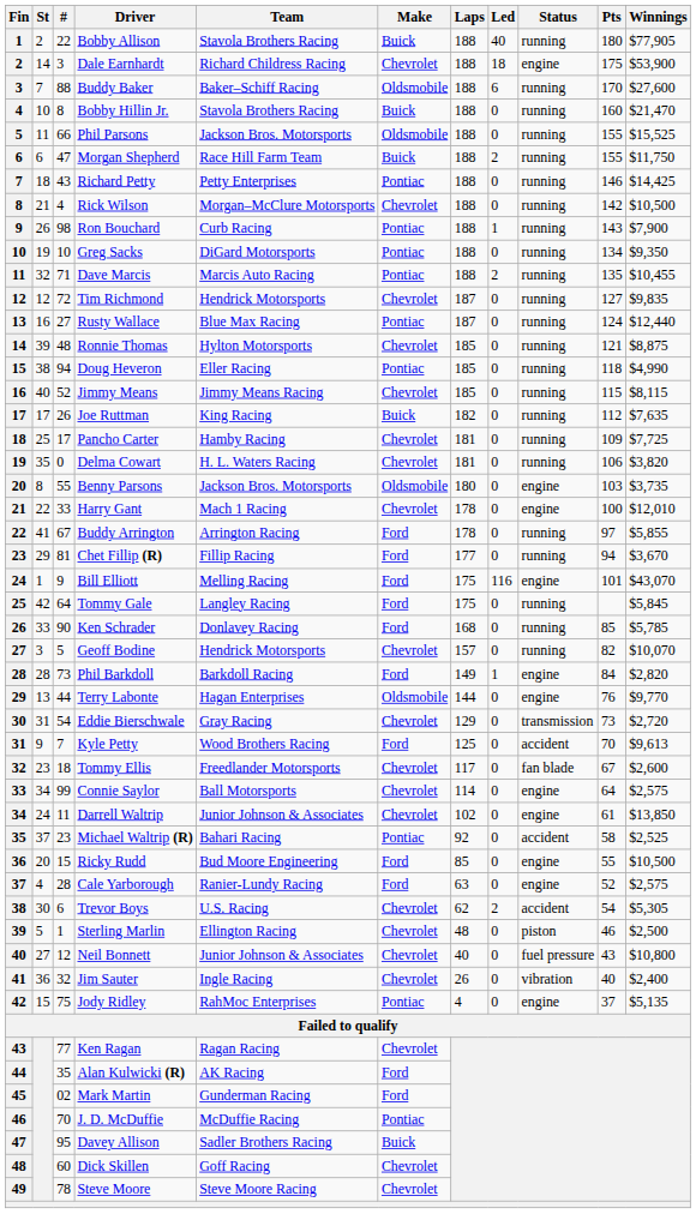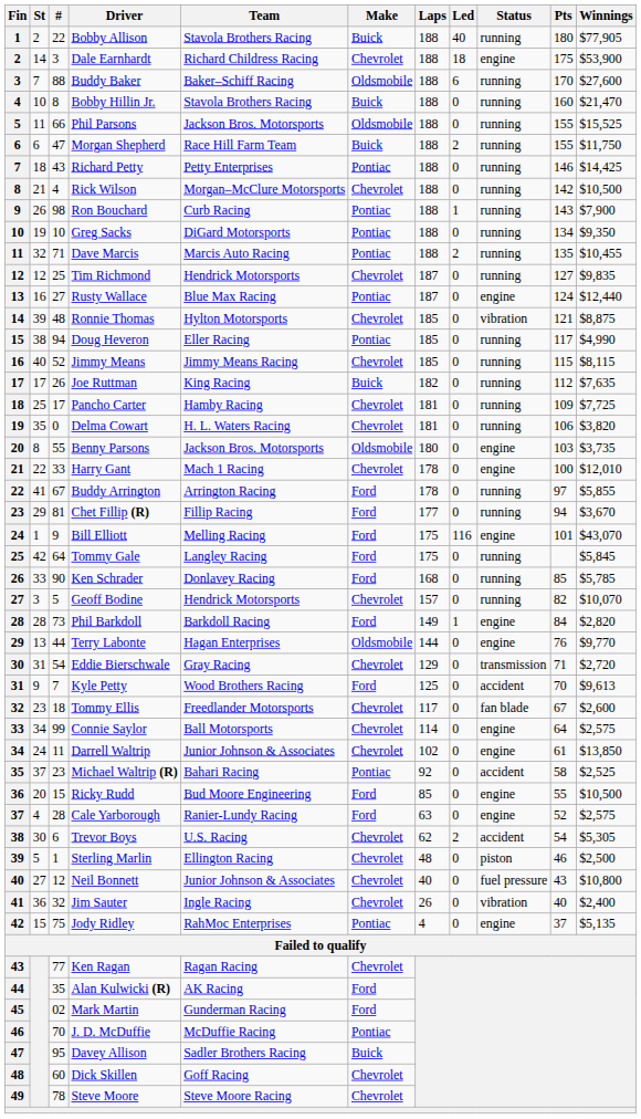Tim Richmond | #: 72 -> 25
Rusty Wallace | Status: running -> engine
Ronnie Thomas | Status: running -> vibration
Doug Heveron | Pts: 118 -> 117
Eddie Bierschwale | Pts: 73 -> 71
